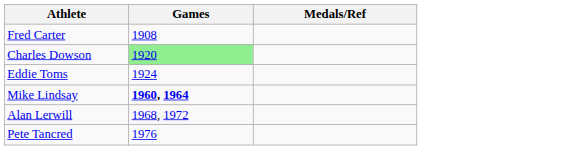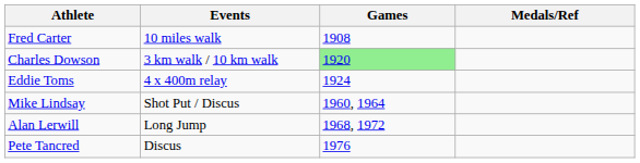+ column: Events | 10 miles walk | 3 km walk / 10 km walk | 4 x 400m relay | Shot Put / Discus | Long Jump | Discus
Mike Lindsay | Games: bold -> normal
